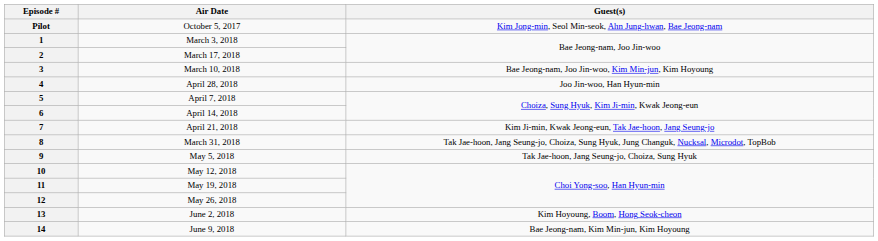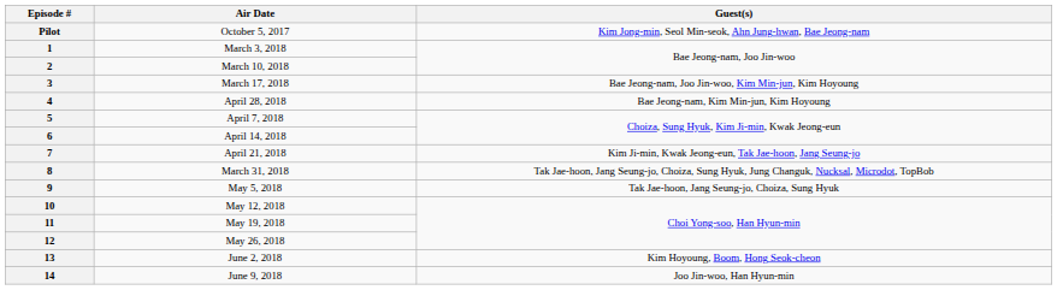2 | Air Date: March 17, 2018 -> March 10, 2018
3 | Air Date: March 10, 2018 -> March 17, 2018
4 | Guest(s): Joo Jin-woo, Han Hyun-min -> Bae Jeong-nam, Kim Min-jun, Kim Hoyoung
14 | Guest(s): Bae Jeong-nam, Kim Min-jun, Kim Hoyoung -> Joo Jin-woo, Han Hyun-min
